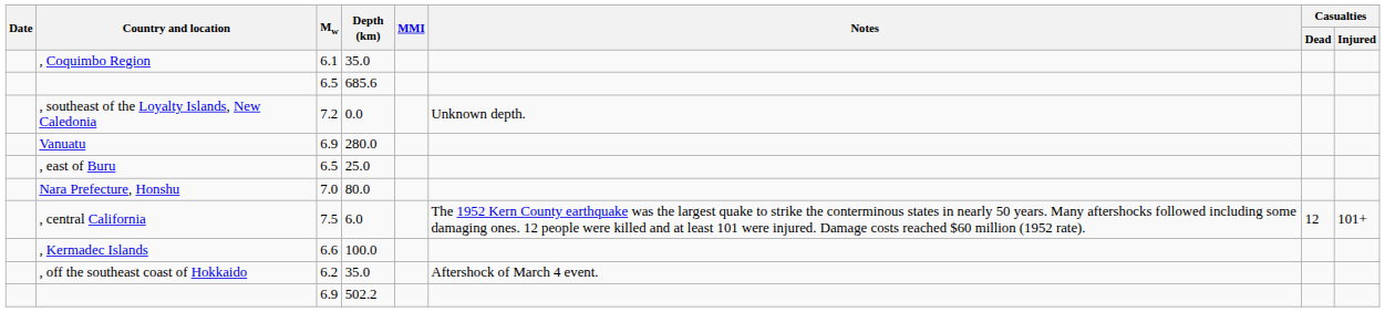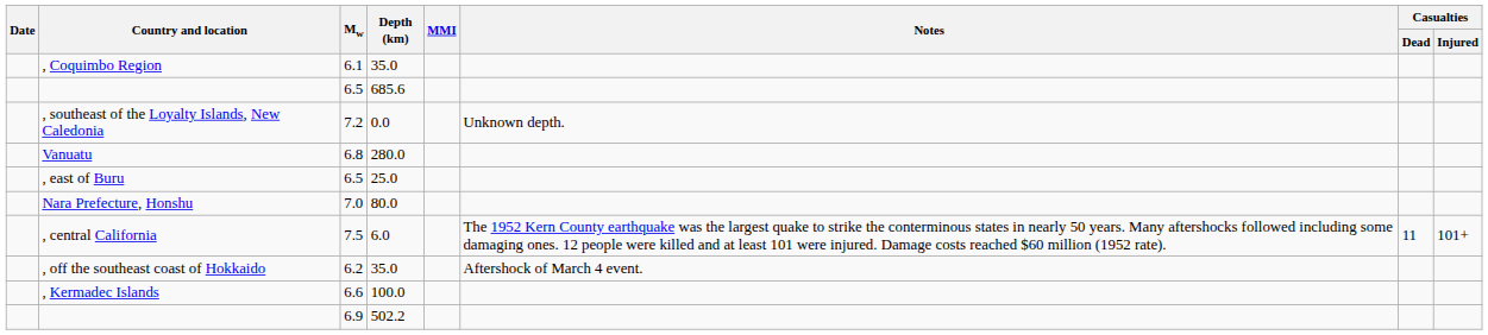Vanuatu | Mw: 6.9 -> 6.8
, central California | Casualties / Dead: 12 -> 11
rows swapped: , Kermadec Islands <-> , off the southeast coast of Hokkaido
